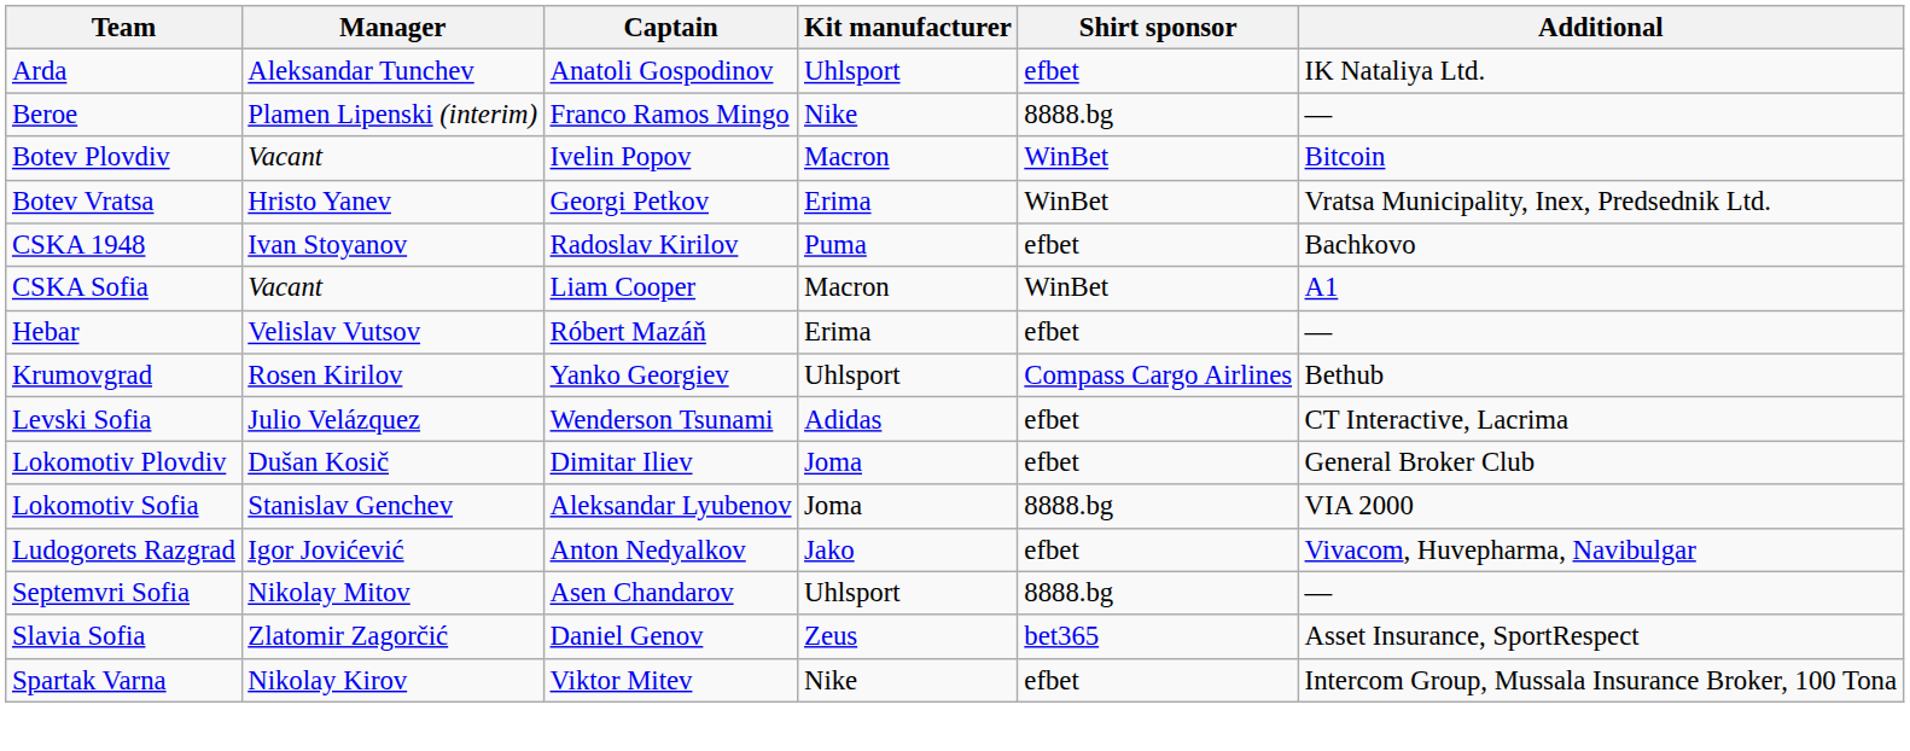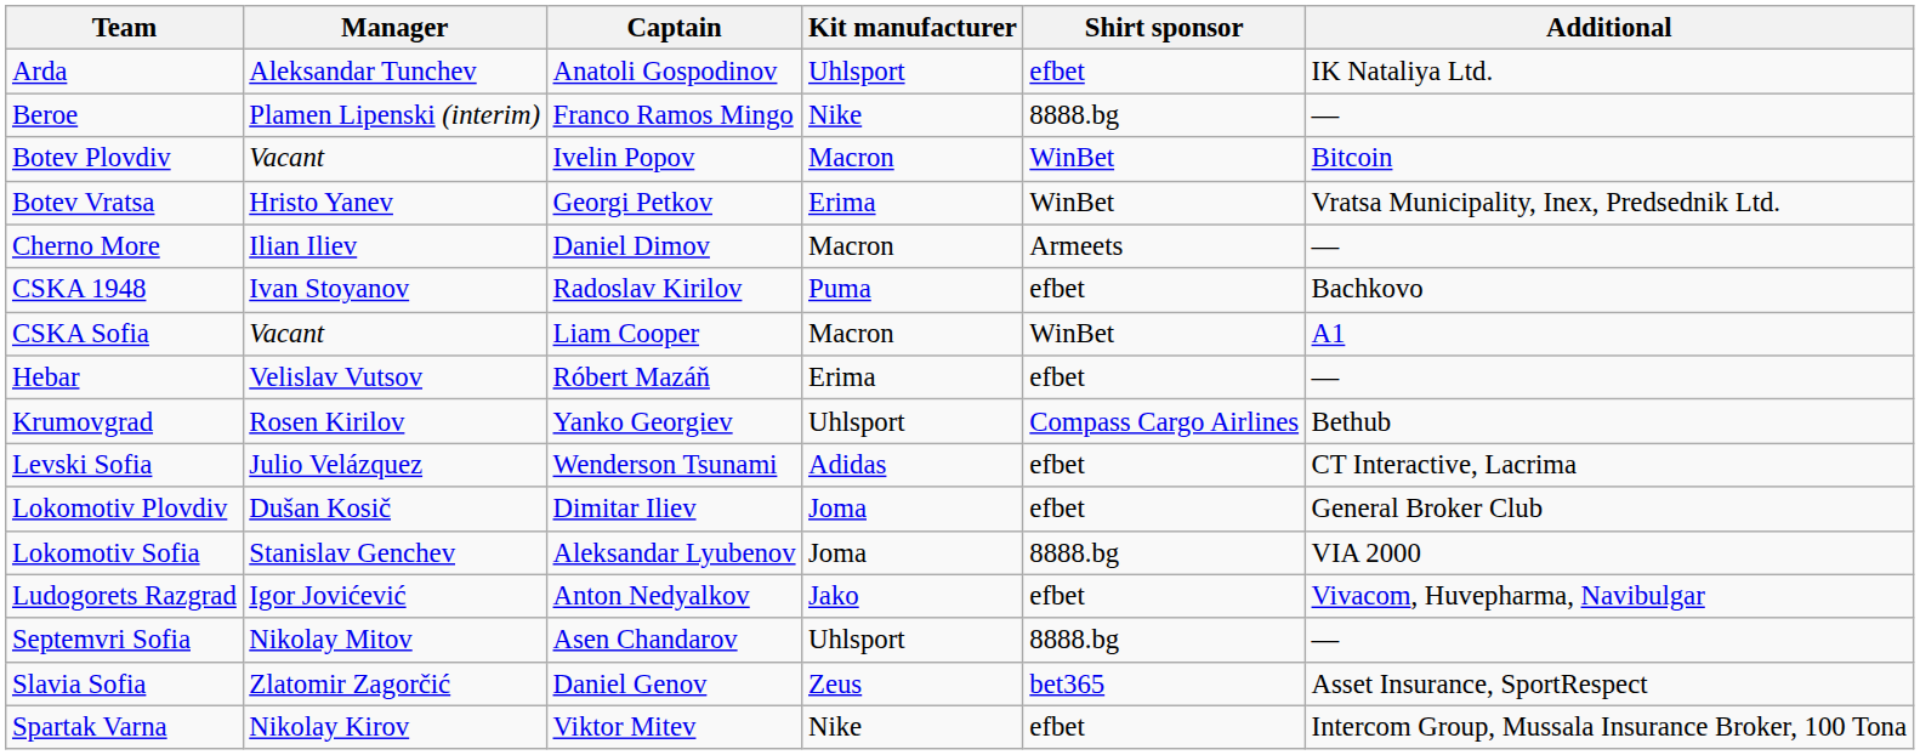+ row: Cherno More | Ilian Iliev | Daniel Dimov | Macron | Armeets | —
